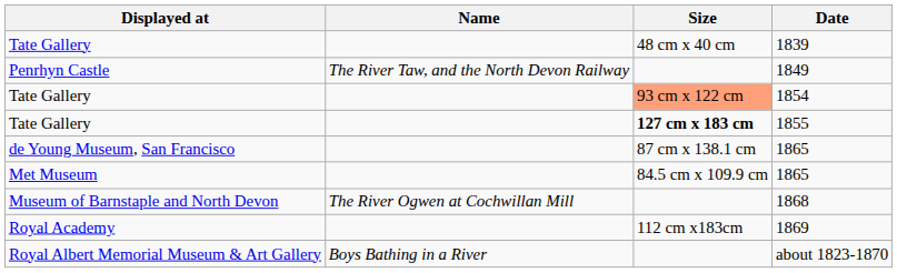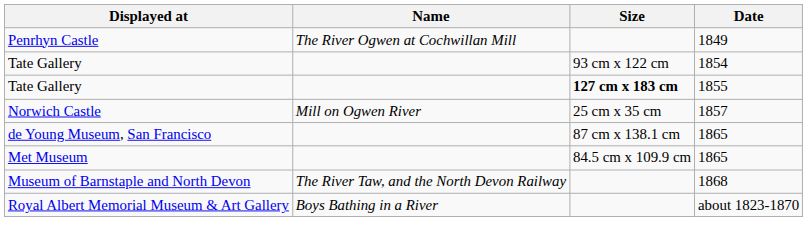- row: Tate Gallery | 48 cm x 40 cm | 1839
1849 | Name: The River Taw, and the North Devon Railway -> The River Ogwen at Cochwillan Mill
1854 | Size: lightsalmon background -> no background
+ row: Norwich Castle | Mill on Ogwen River | 25 cm x 35 cm | 1857
1868 | Name: The River Ogwen at Cochwillan Mill -> The River Taw, and the North Devon Railway
- row: Royal Academy | 112 cm x183cm | 1869
